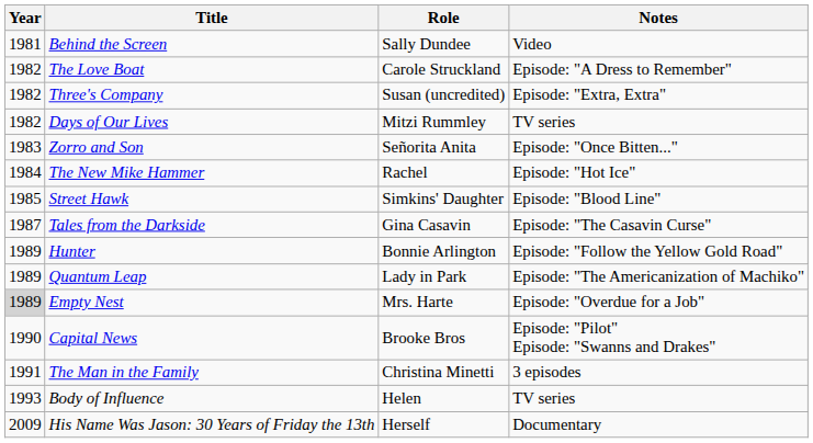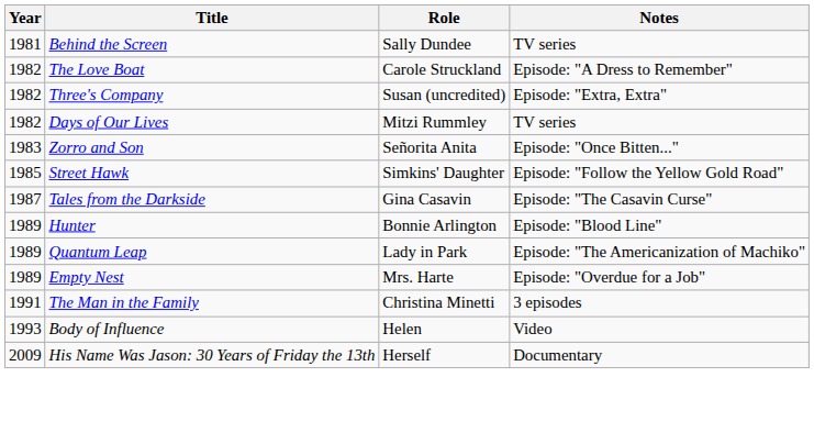Behind the Screen | Notes: Video -> TV series
- row: 1984 | The New Mike Hammer | Rachel | Episode: "Hot Ice"
Street Hawk | Notes: Episode: "Blood Line" -> Episode: "Follow the Yellow Gold Road"
Hunter | Notes: Episode: "Follow the Yellow Gold Road" -> Episode: "Blood Line"
Empty Nest | Year: lightgrey background -> no background
- row: 1990 | Capital News | Brooke Bros | Episode: "Pilot" Episode: "Swanns and Drakes"
Body of Influence | Notes: TV series -> Video
